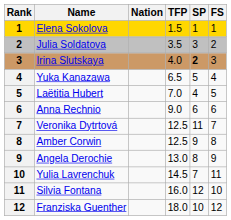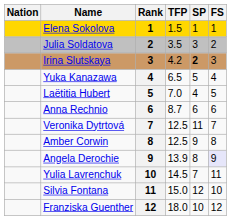columns swapped: Rank <-> Nation
Irina Slutskaya | TFP: 4.0 -> 4.2
Anna Rechnio | TFP: 9.0 -> 8.7
Angela Derochie | TFP: 13.0 -> 13.9
Angela Derochie | FS: no background -> lavender background
Silvia Fontana | TFP: 16.0 -> 15.0
